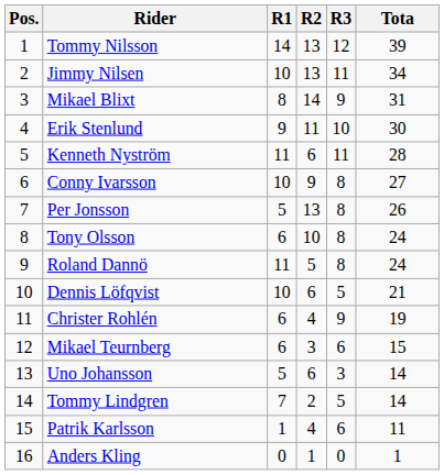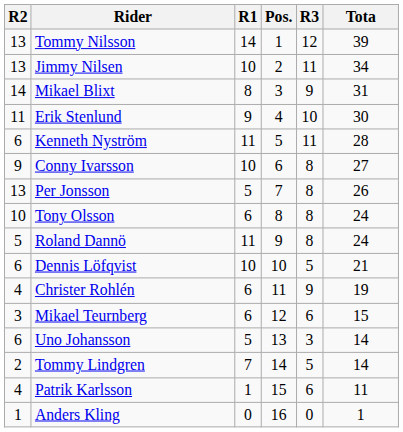columns swapped: Pos. <-> R2
